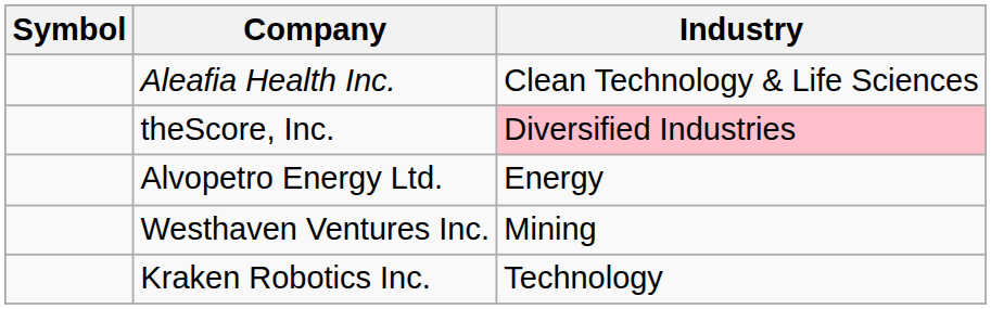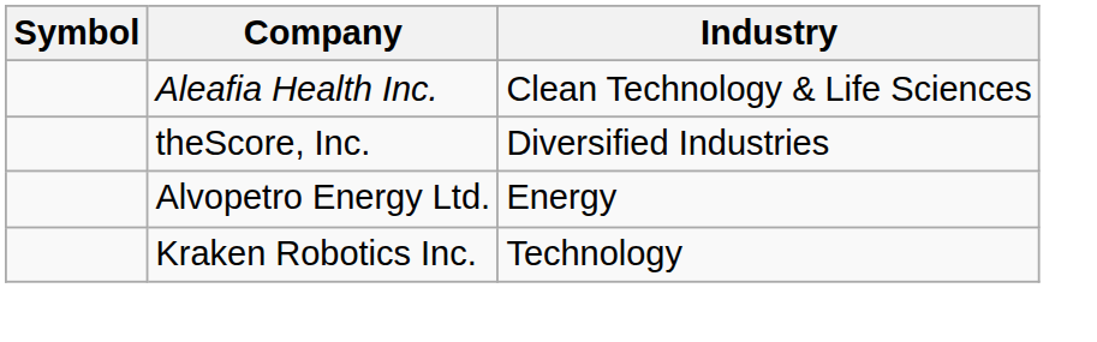theScore, Inc. | Industry: pink background -> no background
- row: Westhaven Ventures Inc. | Mining
